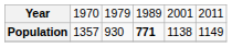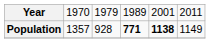Population | column 3: 930 -> 928
Population | column 5: normal -> bold
